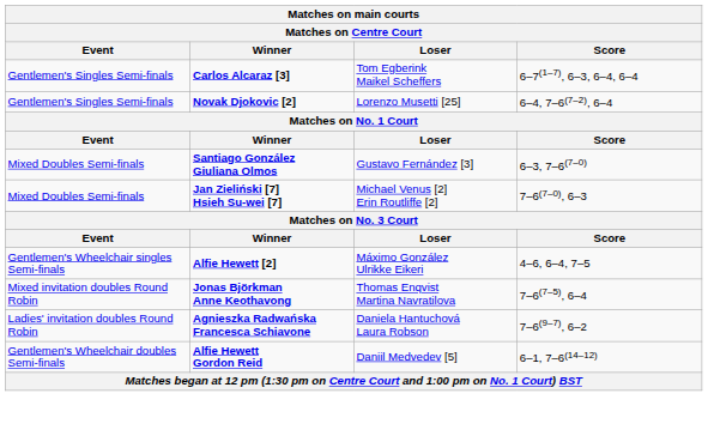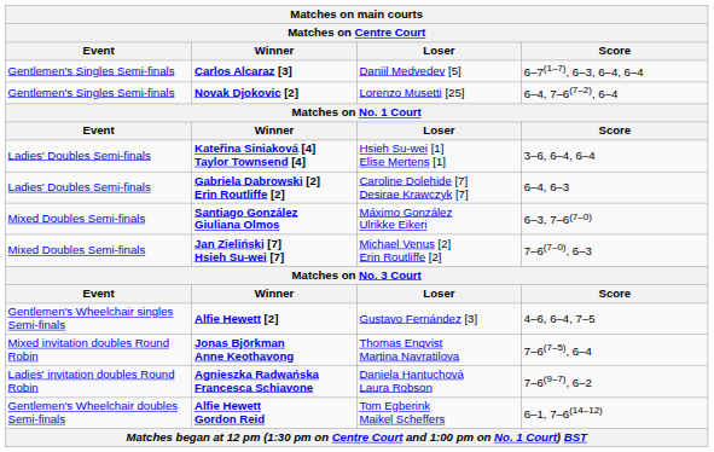Carlos Alcaraz [3] | Loser: Tom Egberink Maikel Scheffers -> Daniil Medvedev [5]
+ row: Ladies' Doubles Semi-finals | Kateřina Siniaková [4] Taylor Townsend [4] | Hsieh Su-wei [1] Elise Mertens [1] | 3–6, 6–4, 6–4
+ row: Ladies' Doubles Semi-finals | Gabriela Dabrowski [2] Erin Routliffe [2] | Caroline Dolehide [7] Desirae Krawczyk [7] | 6–4, 6–3
Santiago González Giuliana Olmos | Loser: Gustavo Fernández [3] -> Máximo González Ulrikke Eikeri
Alfie Hewett [2] | Loser: Máximo González Ulrikke Eikeri -> Gustavo Fernández [3]
Alfie Hewett Gordon Reid | Loser: Daniil Medvedev [5] -> Tom Egberink Maikel Scheffers
